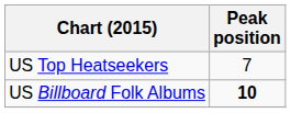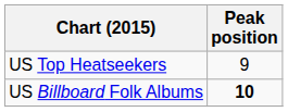US Top Heatseekers | Peak position: 7 -> 9
